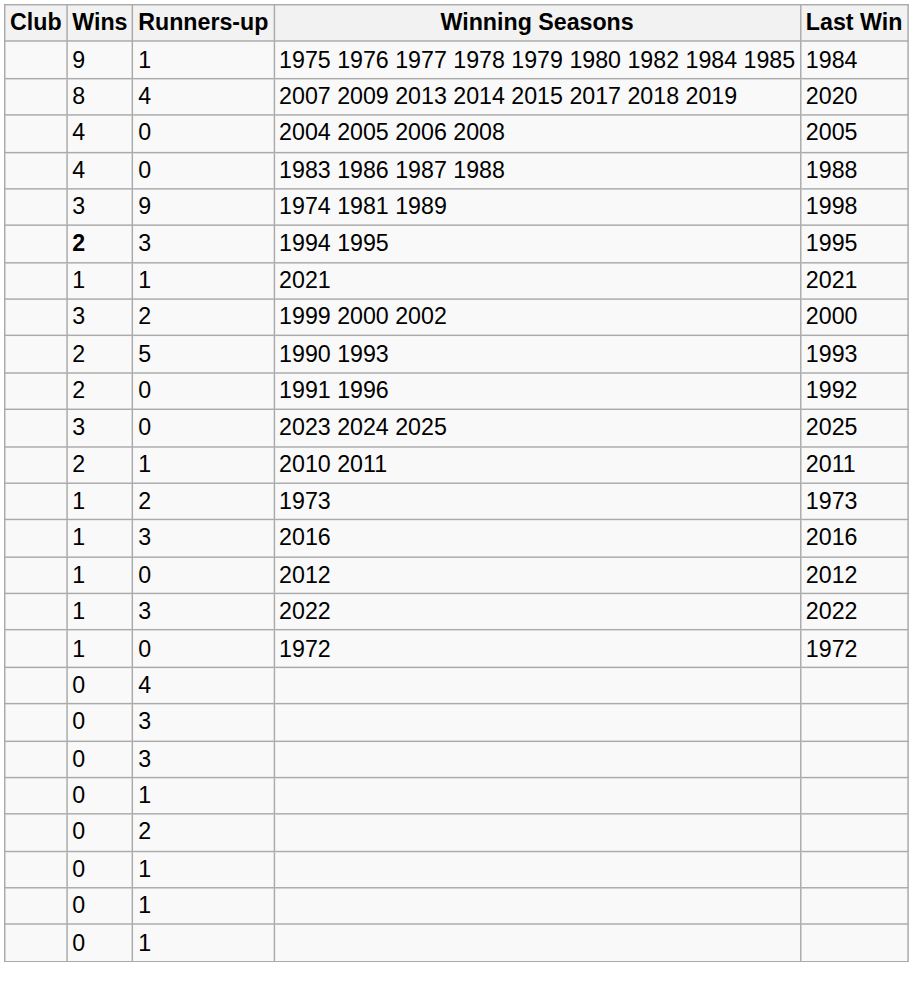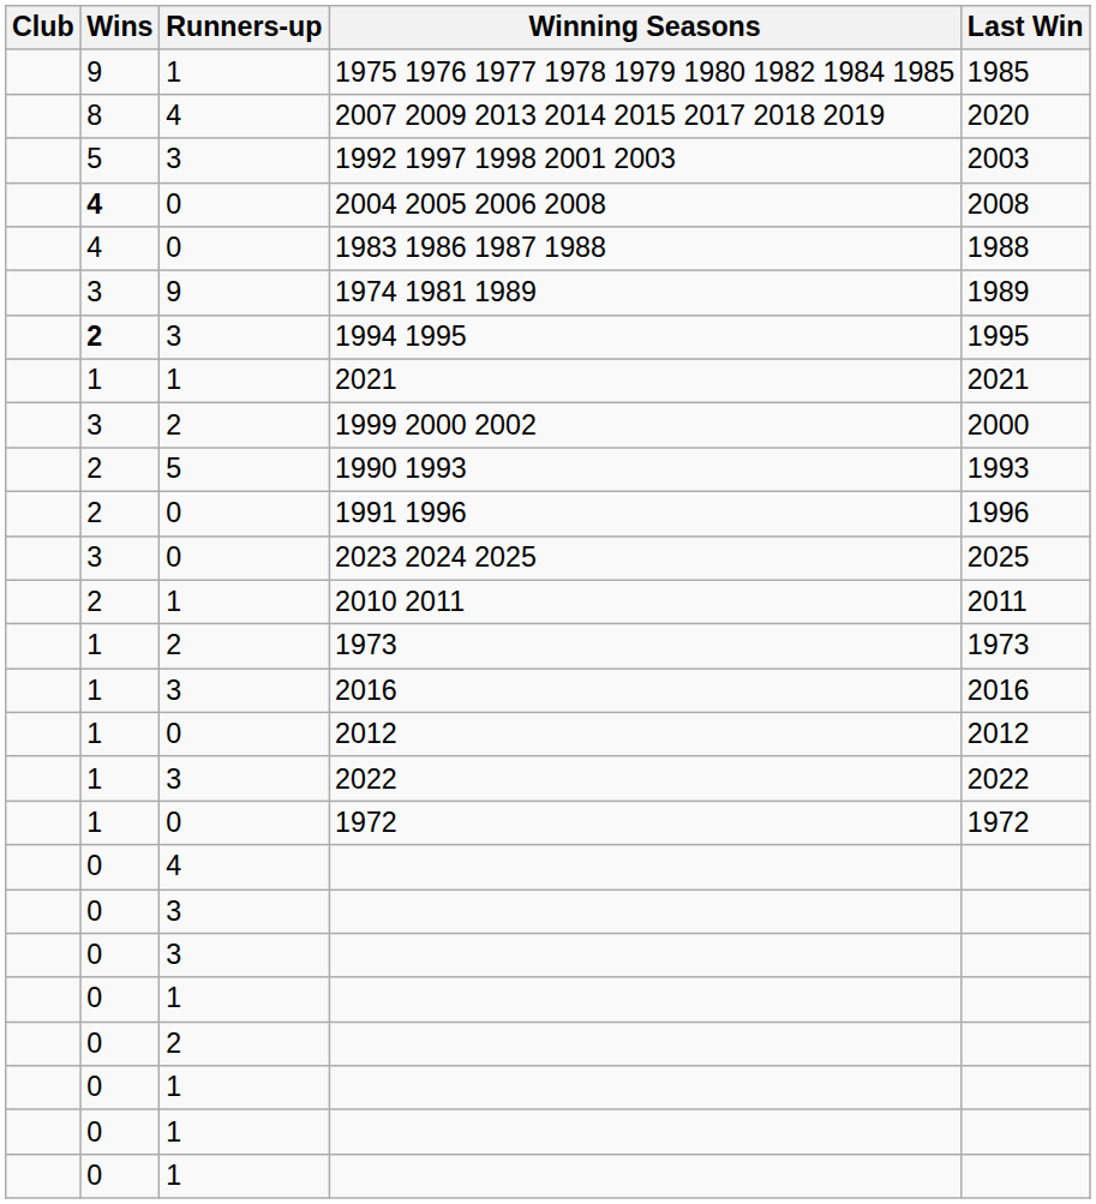1975 1976 1977 1978 1979 1980 1982 1984 1985 | Last Win: 1984 -> 1985
+ row: 5 | 3 | 1992 1997 1998 2001 2003 | 2003
2004 2005 2006 2008 | Wins: normal -> bold
2004 2005 2006 2008 | Last Win: 2005 -> 2008
1974 1981 1989 | Last Win: 1998 -> 1989
1991 1996 | Last Win: 1992 -> 1996
